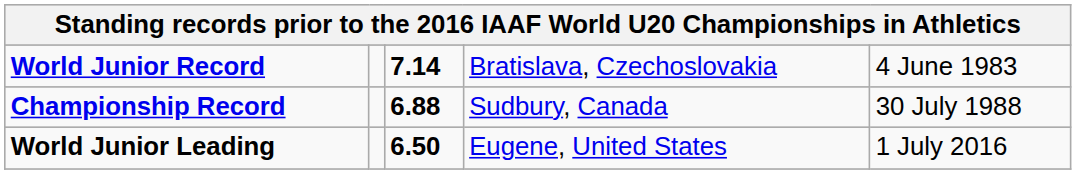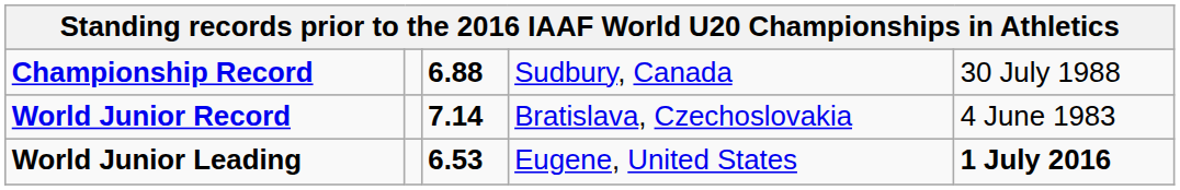rows swapped: World Junior Record <-> Championship Record
World Junior Leading | column 3: 6.50 -> 6.53
World Junior Leading | column 5: normal -> bold
